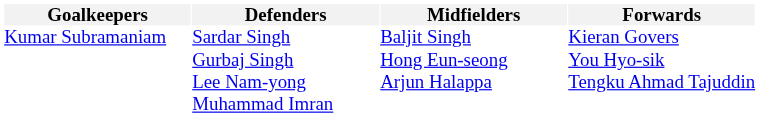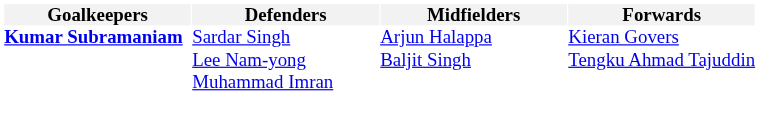Sardar Singh | Goalkeepers: normal -> bold
Sardar Singh | Midfielders: Baljit Singh -> Arjun Halappa
- row: Gurbaj Singh | Hong Eun-seong | You Hyo-sik
Lee Nam-yong | Midfielders: Arjun Halappa -> Baljit Singh
